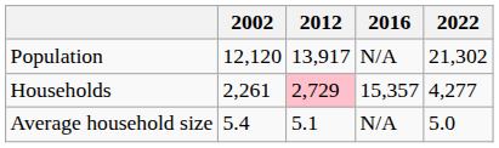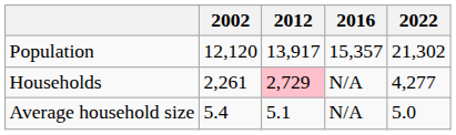Population | 2016: N/A -> 15,357
Households | 2016: 15,357 -> N/A
